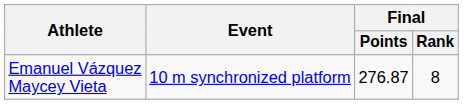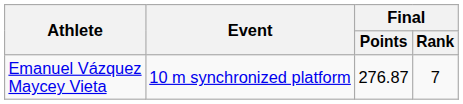Emanuel Vázquez Maycey Vieta | Final / Rank: 8 -> 7
